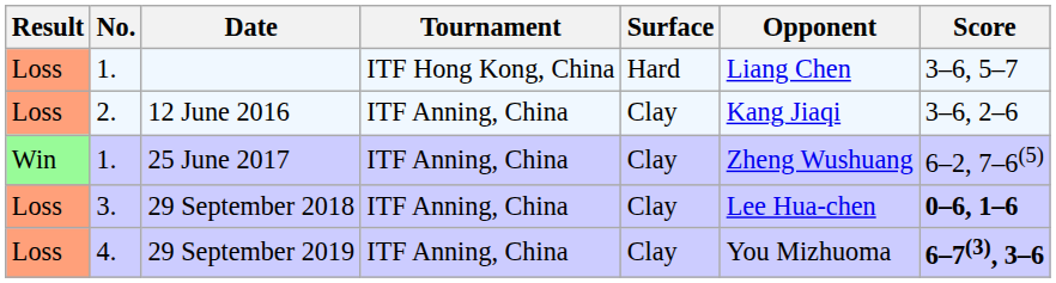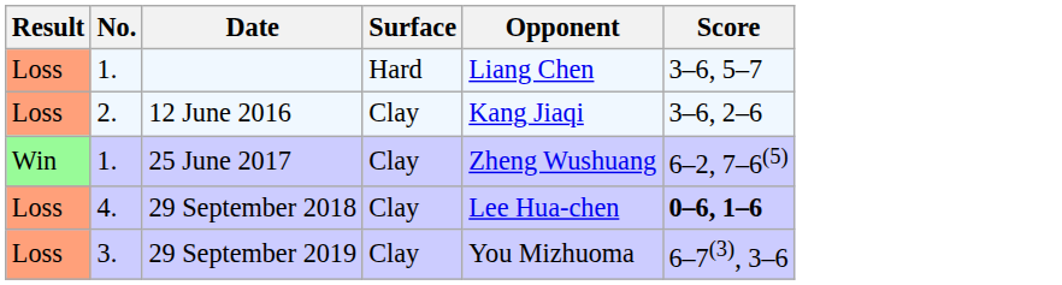- column: Tournament | ITF Hong Kong, China | ITF Anning, China | ITF Anning, China | ITF Anning, China | ITF Anning, China
29 September 2018 | No.: 3. -> 4.
29 September 2019 | No.: 4. -> 3.
29 September 2019 | Score: bold -> normal
